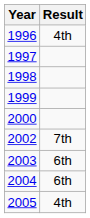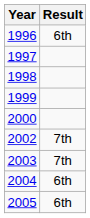1996 | Result: 4th -> 6th
2003 | Result: 6th -> 7th
2005 | Result: 4th -> 6th
